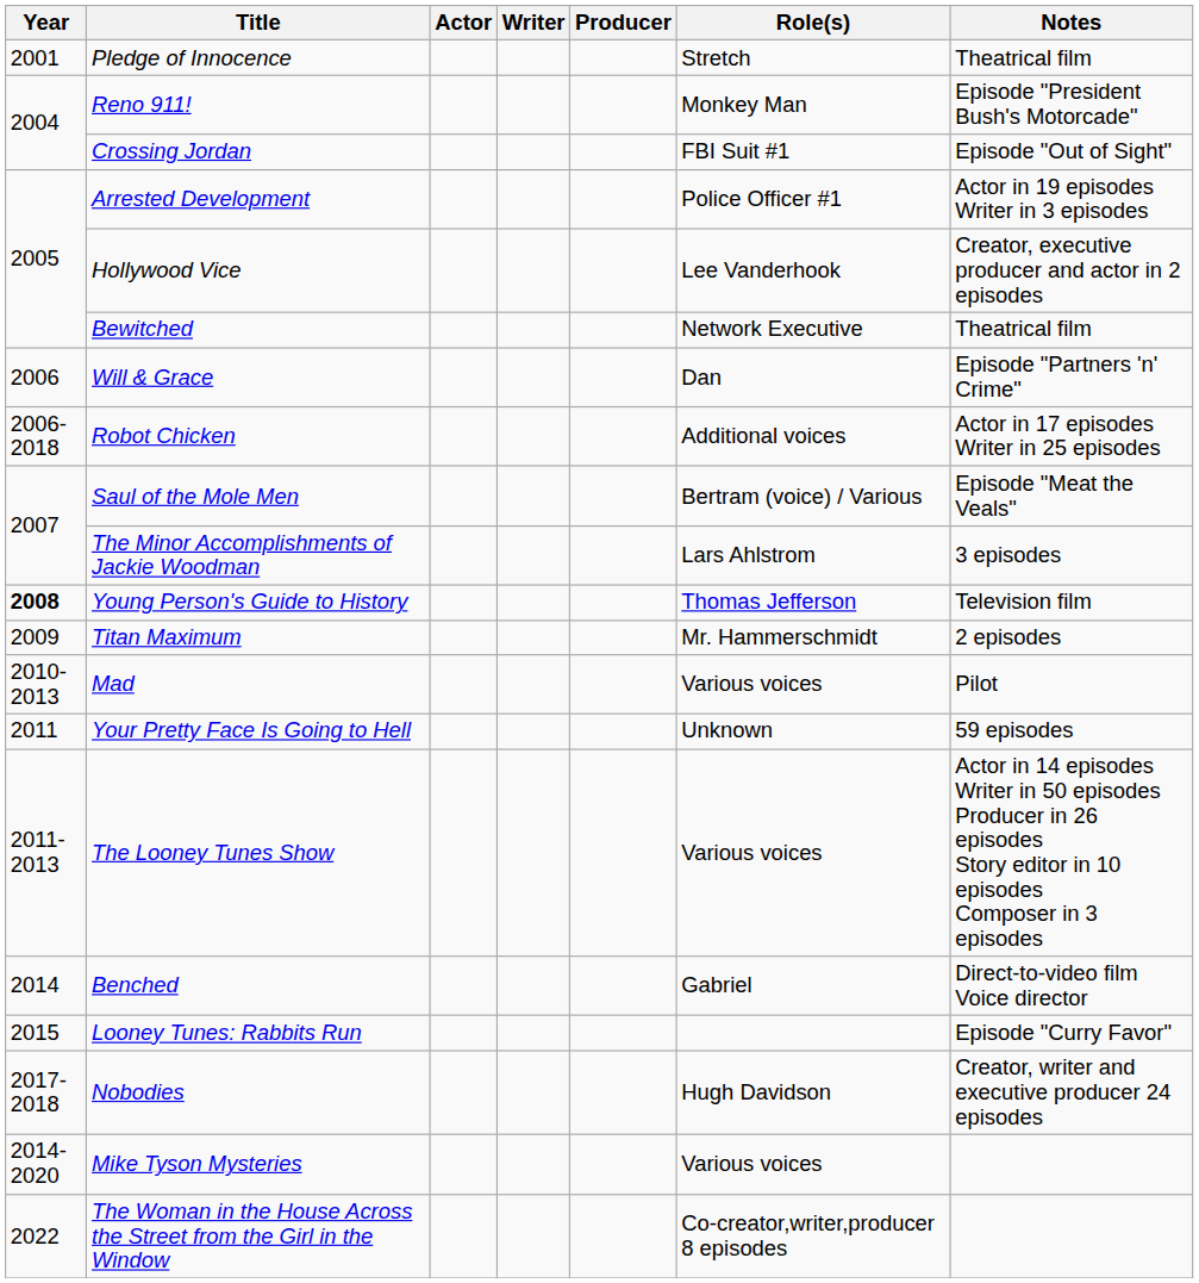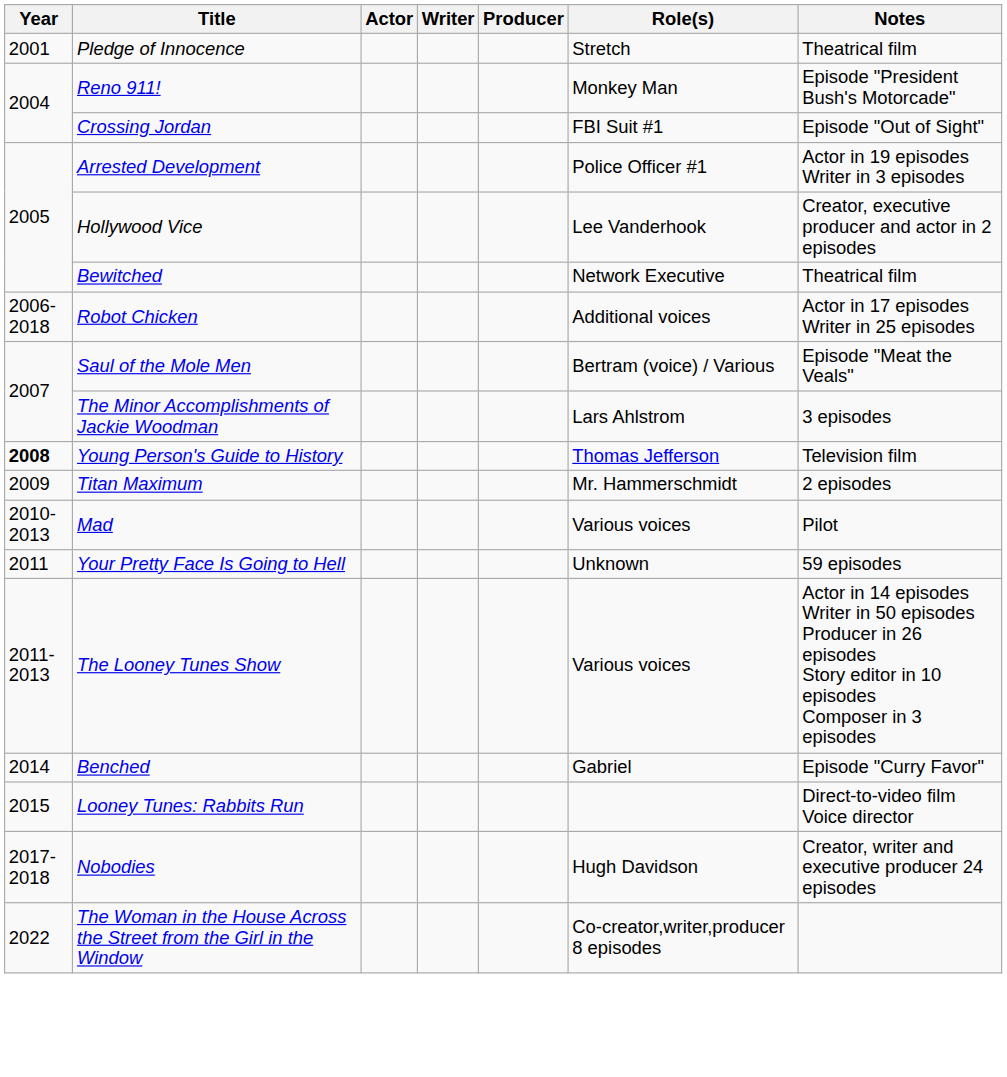- row: 2006 | Will & Grace | Dan | Episode "Partners 'n' Crime"
Benched | Notes: Direct-to-video film Voice director -> Episode "Curry Favor"
Looney Tunes: Rabbits Run | Notes: Episode "Curry Favor" -> Direct-to-video film Voice director
- row: 2014-2020 | Mike Tyson Mysteries | Various voices
